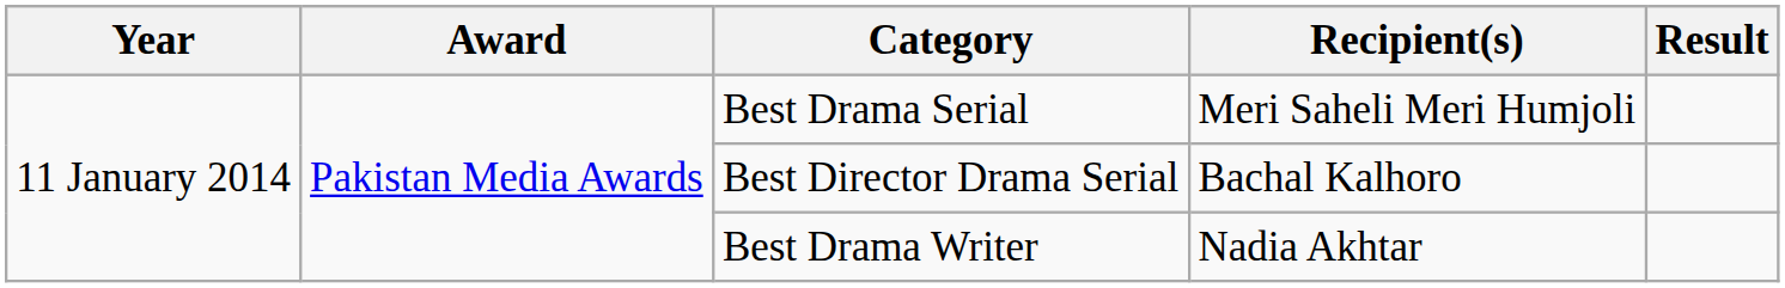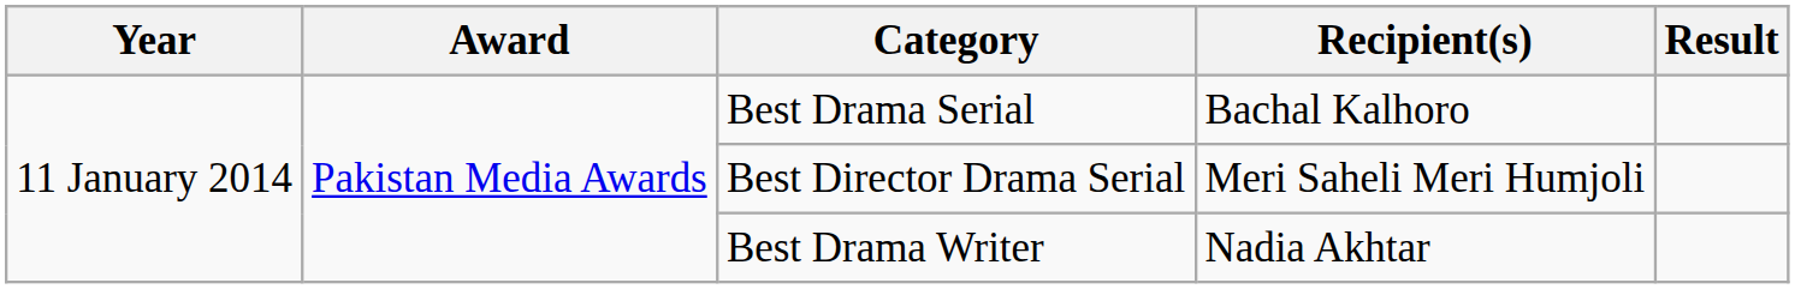Best Drama Serial | Recipient(s): Meri Saheli Meri Humjoli -> Bachal Kalhoro
Best Director Drama Serial | Recipient(s): Bachal Kalhoro -> Meri Saheli Meri Humjoli
